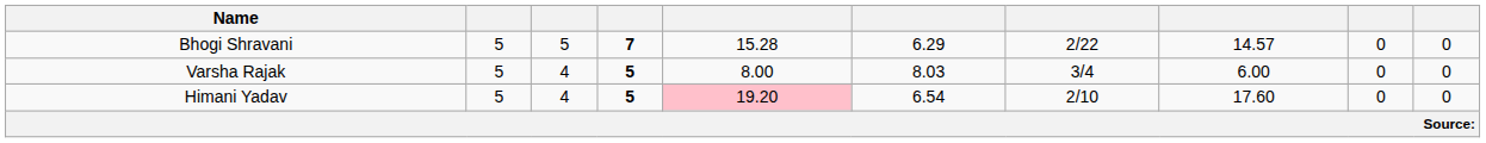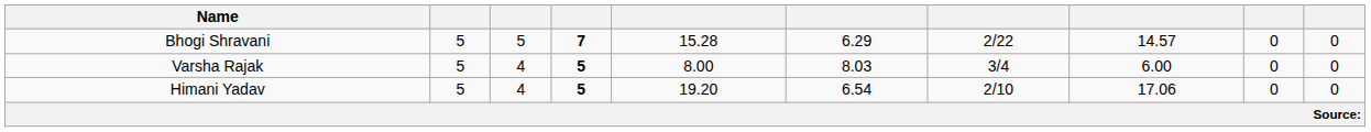Himani Yadav | column 5: pink background -> no background
Himani Yadav | column 8: 17.60 -> 17.06
